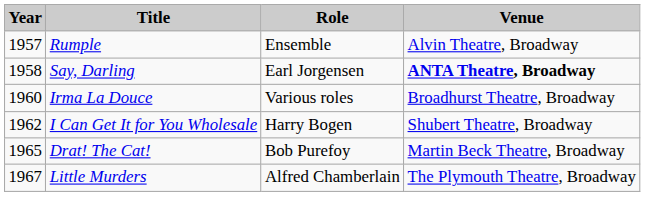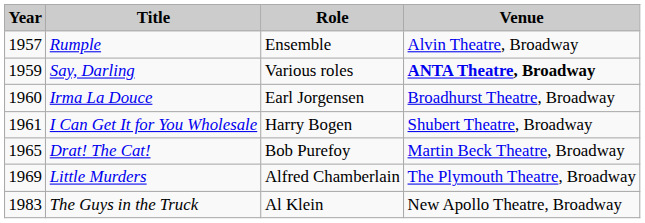Say, Darling | Year: 1958 -> 1959
Say, Darling | Role: Earl Jorgensen -> Various roles
Irma La Douce | Role: Various roles -> Earl Jorgensen
I Can Get It for You Wholesale | Year: 1962 -> 1961
Little Murders | Year: 1967 -> 1969
+ row: 1983 | The Guys in the Truck | Al Klein | New Apollo Theatre, Broadway
